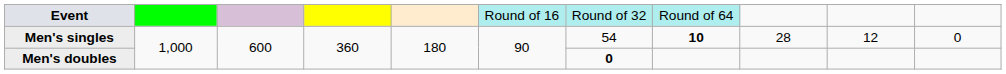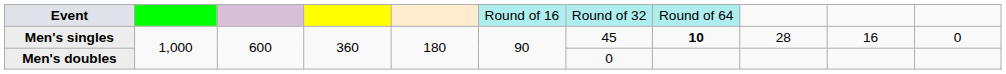Men's singles | column 7: 54 -> 45
Men's singles | column 10: 12 -> 16
Men's doubles | column 7: bold -> normal
